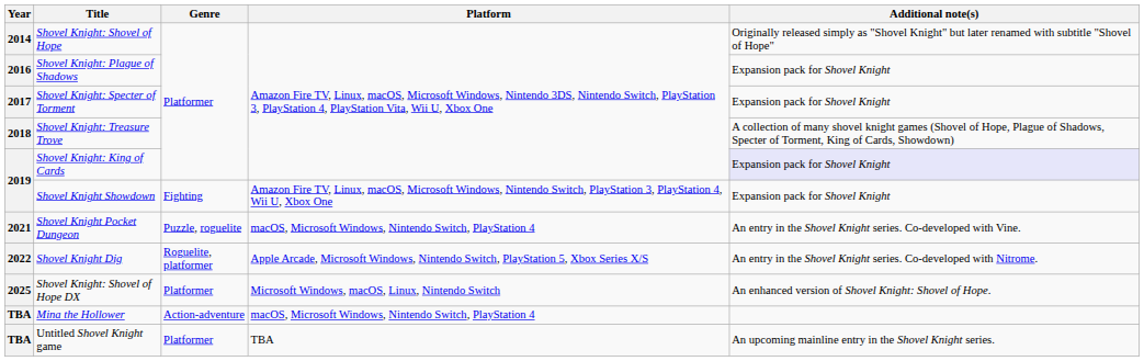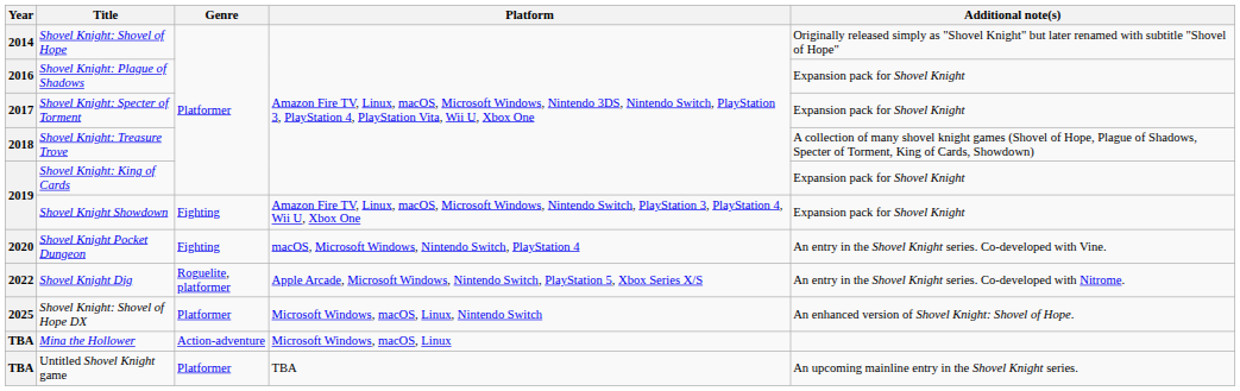Shovel Knight: King of Cards | Additional note(s): lavender background -> no background
Shovel Knight Pocket Dungeon | Year: 2021 -> 2020
Shovel Knight Pocket Dungeon | Genre: Puzzle, roguelite -> Fighting
Mina the Hollower | Platform: macOS, Microsoft Windows, Nintendo Switch, PlayStation 4 -> Microsoft Windows, macOS, Linux
